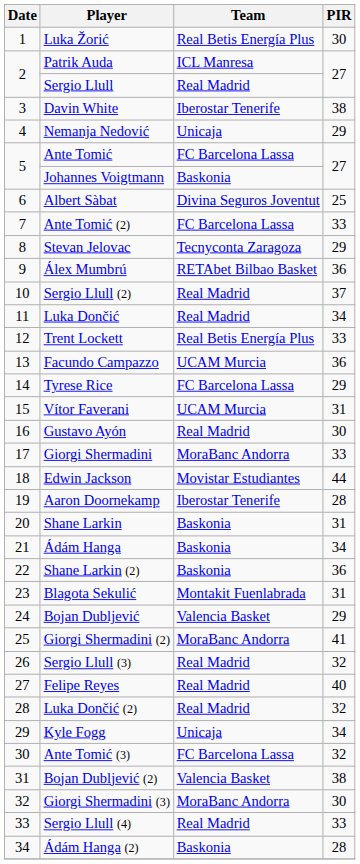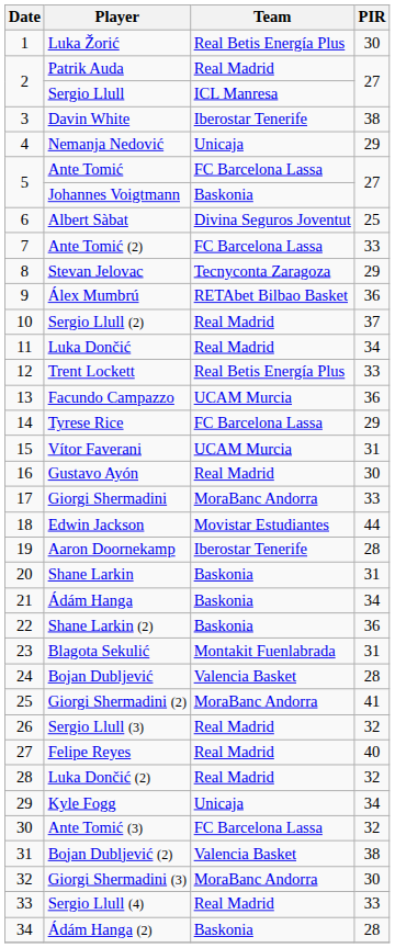Patrik Auda | Team: ICL Manresa -> Real Madrid
Sergio Llull | Team: Real Madrid -> ICL Manresa
Bojan Dubljević | PIR: 29 -> 28
